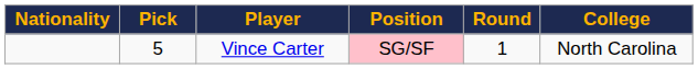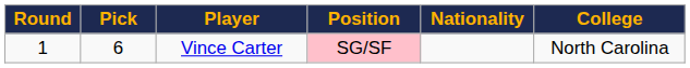columns swapped: Round <-> Nationality
Vince Carter | Pick: 5 -> 6
